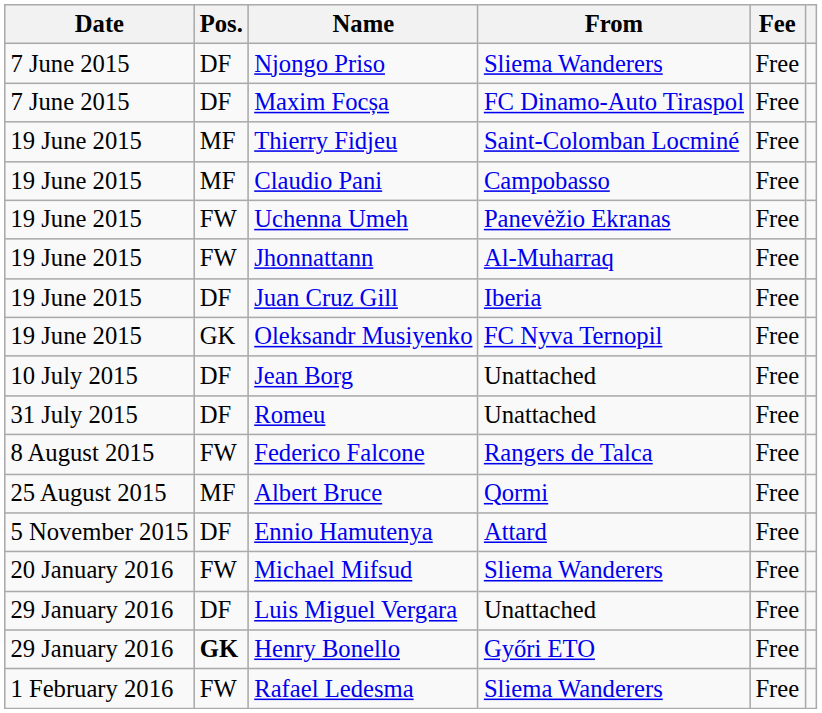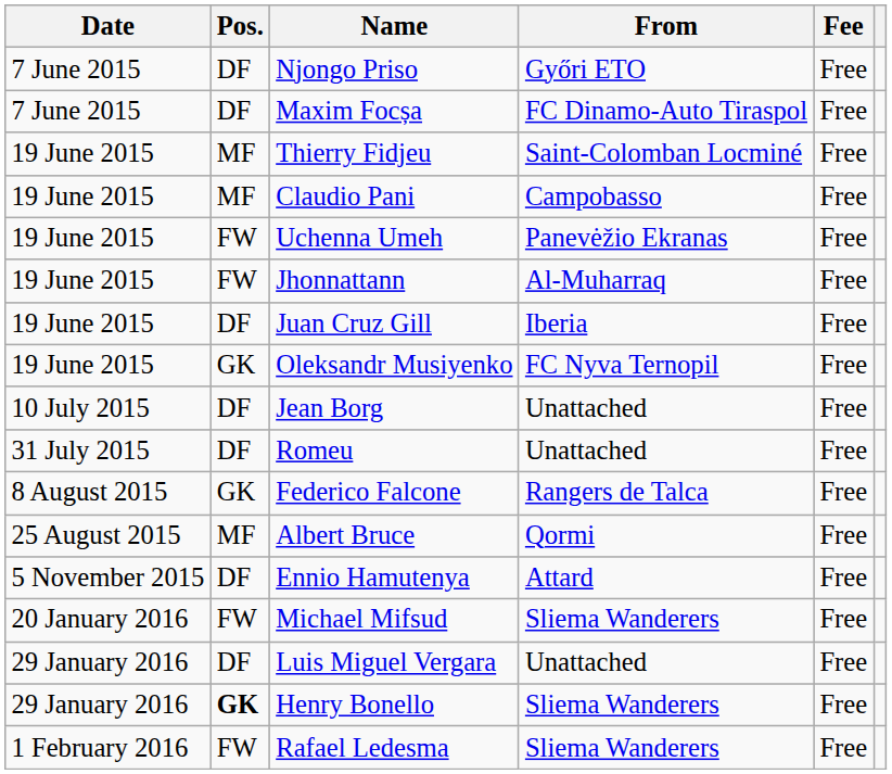Njongo Priso | From: Sliema Wanderers -> Győri ETO
Federico Falcone | Pos.: FW -> GK
Henry Bonello | From: Győri ETO -> Sliema Wanderers
